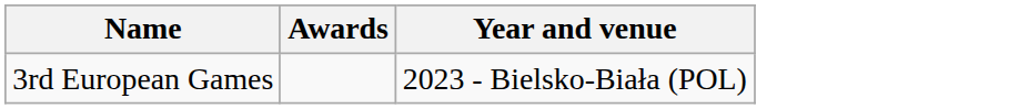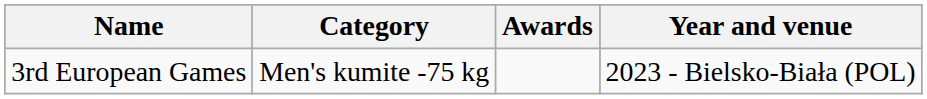+ column: Category | Men's kumite -75 kg
